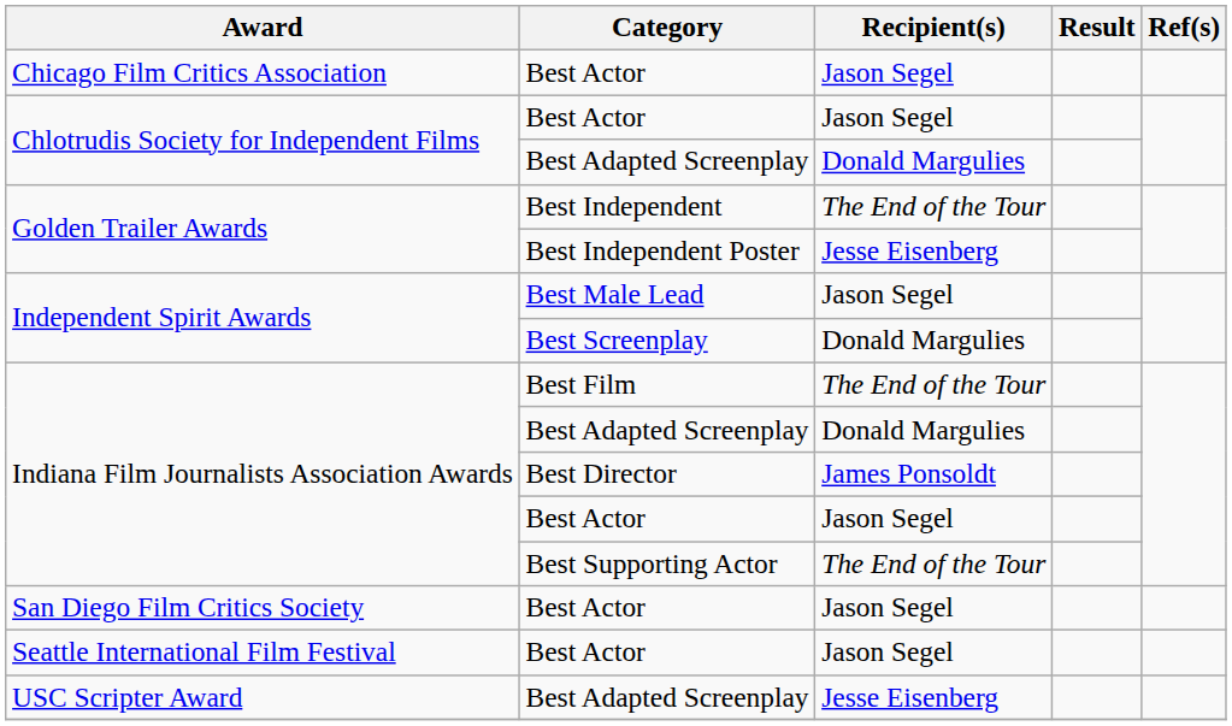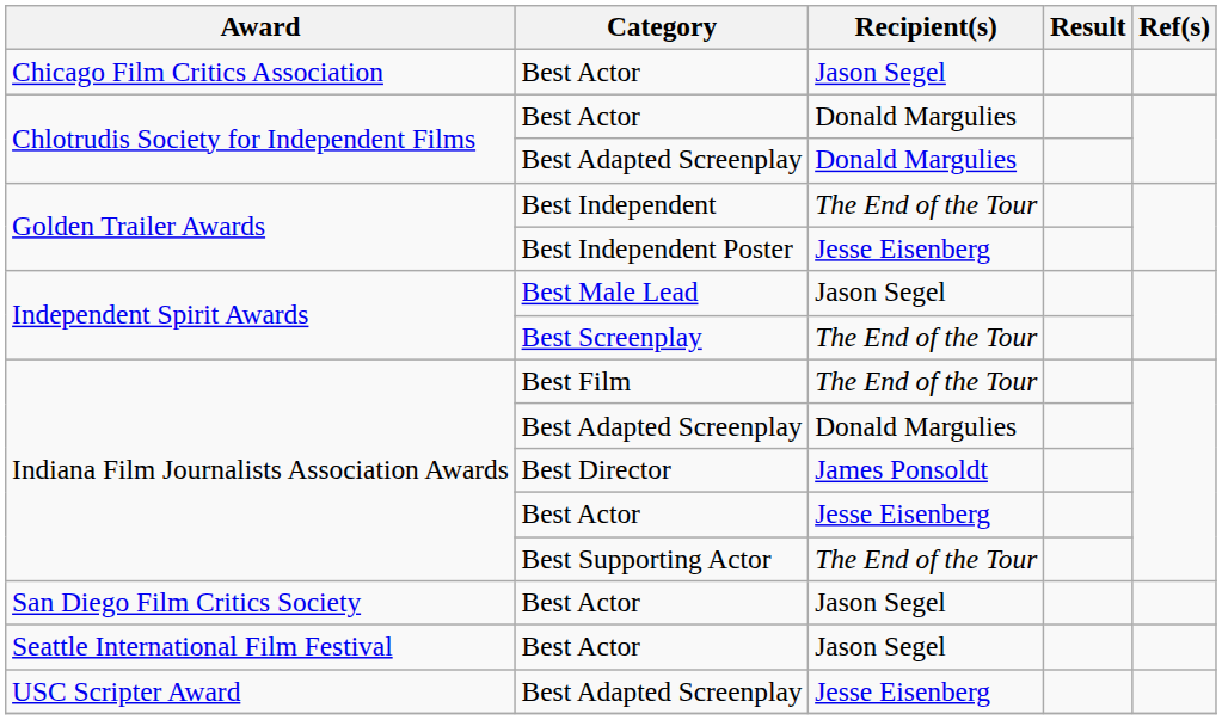Chlotrudis Society for Independent Films / Best Actor | Recipient(s): Jason Segel -> Donald Margulies
Best Screenplay | Recipient(s): Donald Margulies -> The End of the Tour
Indiana Film Journalists Association Awards / Best Actor | Recipient(s): Jason Segel -> Jesse Eisenberg
